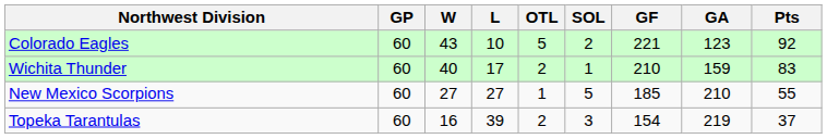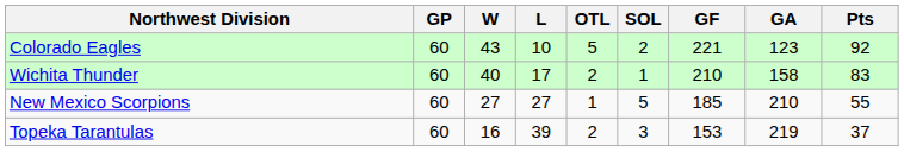Wichita Thunder | GA: 159 -> 158
Topeka Tarantulas | GF: 154 -> 153
